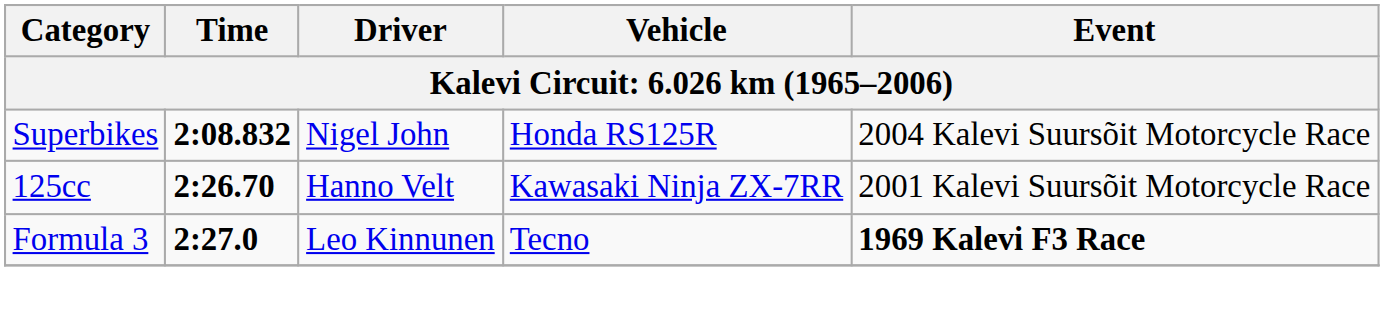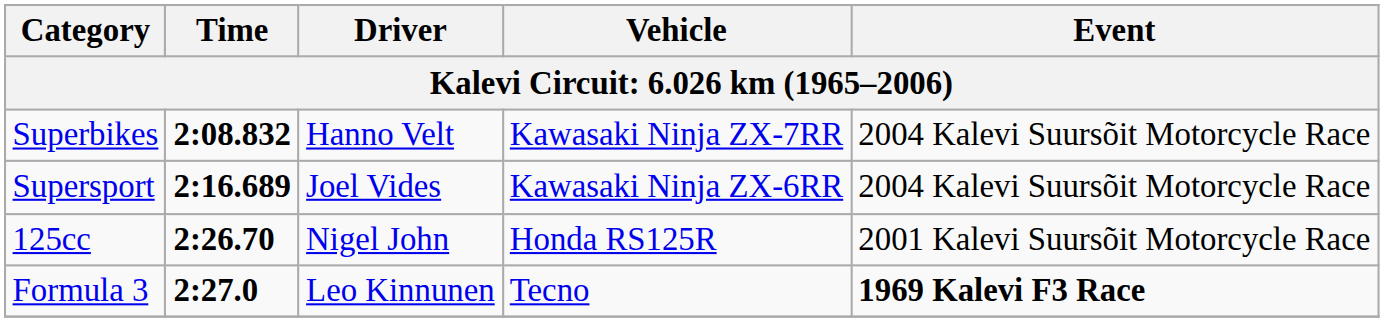Superbikes | Driver: Nigel John -> Hanno Velt
Superbikes | Vehicle: Honda RS125R -> Kawasaki Ninja ZX-7RR
+ row: Supersport | 2:16.689 | Joel Vides | Kawasaki Ninja ZX-6RR | 2004 Kalevi Suursõit Motorcycle Race
125cc | Driver: Hanno Velt -> Nigel John
125cc | Vehicle: Kawasaki Ninja ZX-7RR -> Honda RS125R
